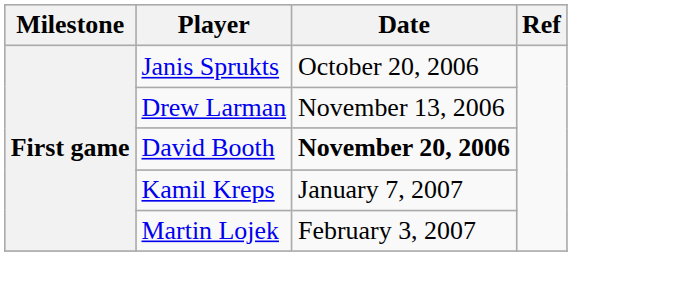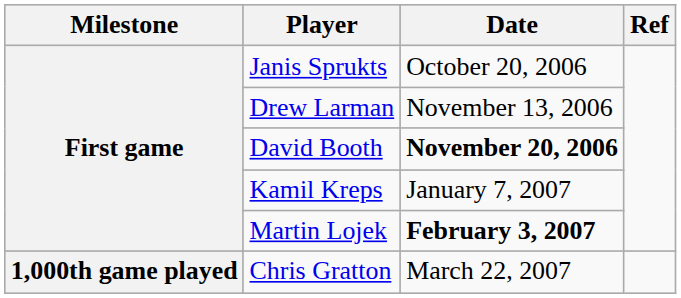Martin Lojek | Date: normal -> bold
+ row: 1,000th game played | Chris Gratton | March 22, 2007
